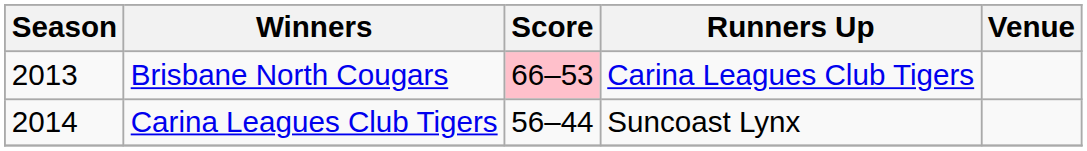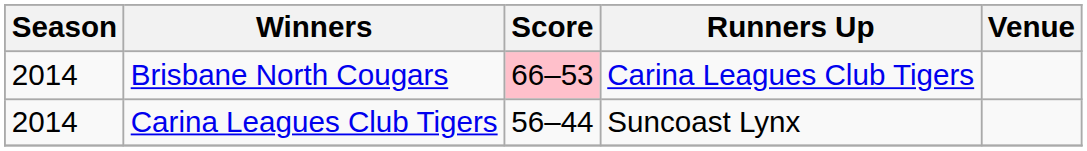Brisbane North Cougars | Season: 2013 -> 2014
